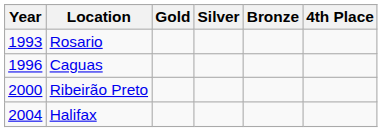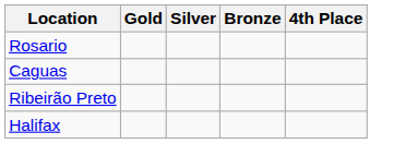- column: Year | 1993 | 1996 | 2000 | 2004
